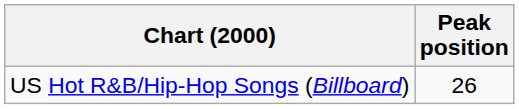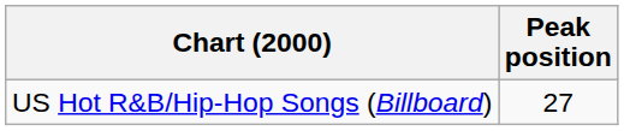US Hot R&B/Hip-Hop Songs (Billboard) | Peak position: 26 -> 27
